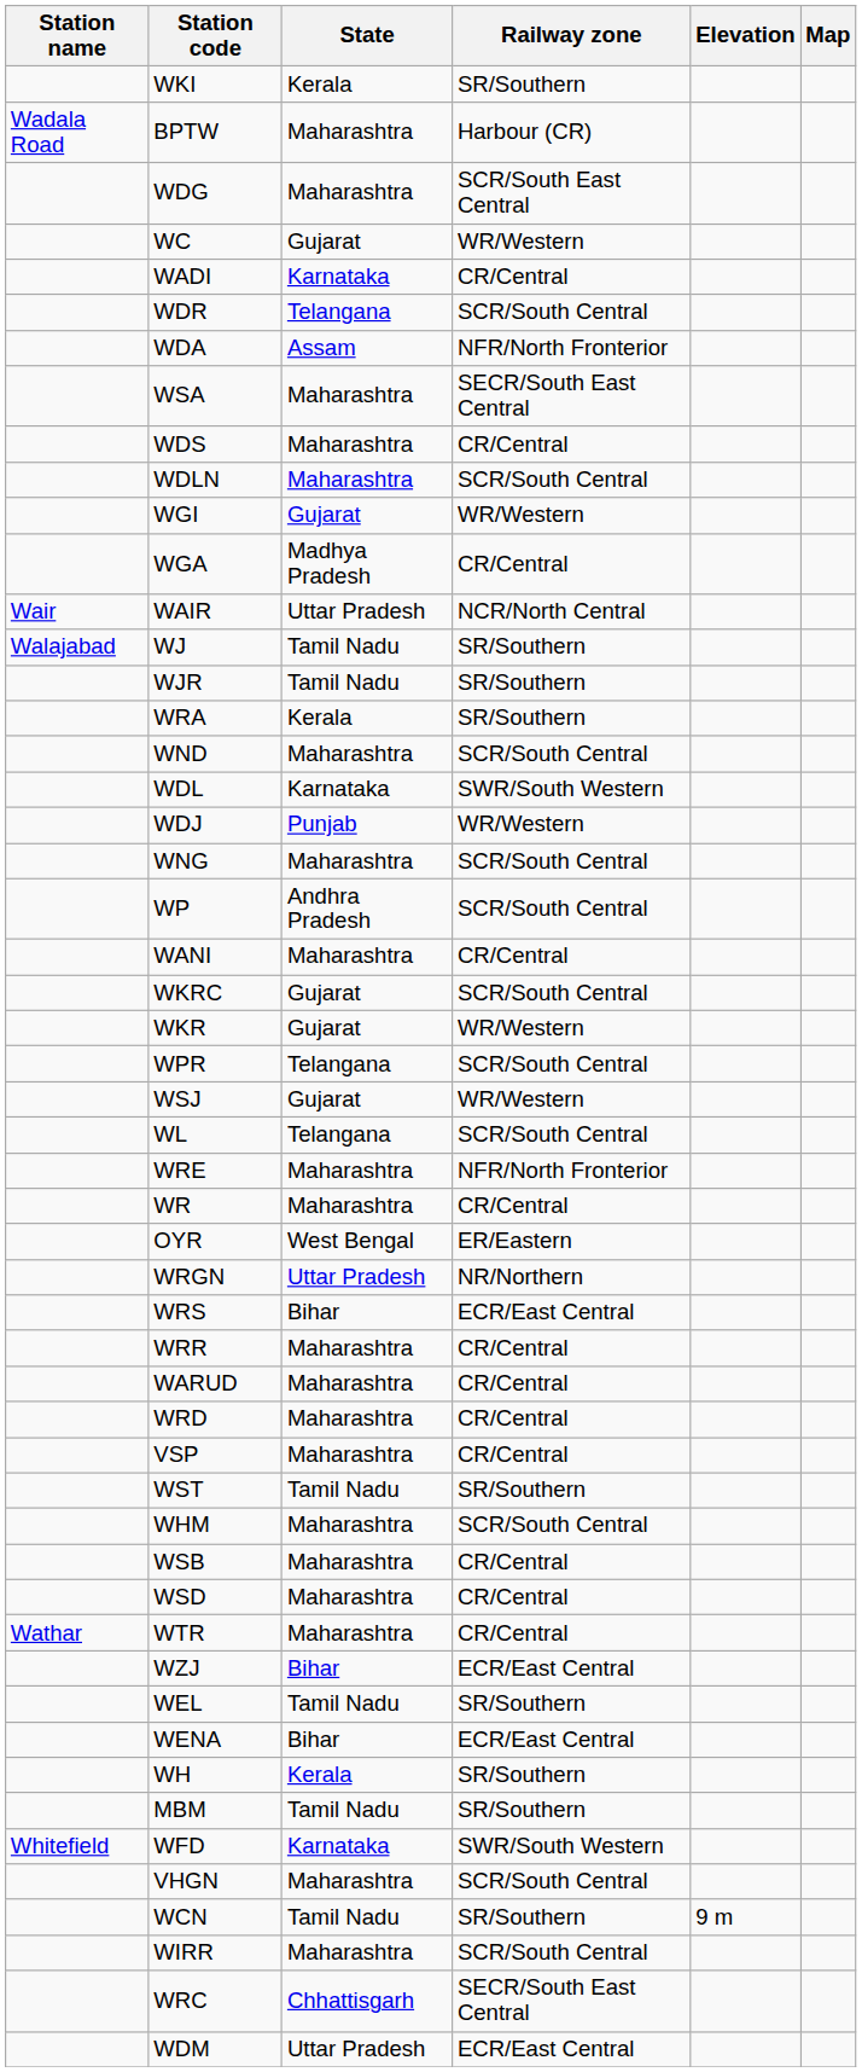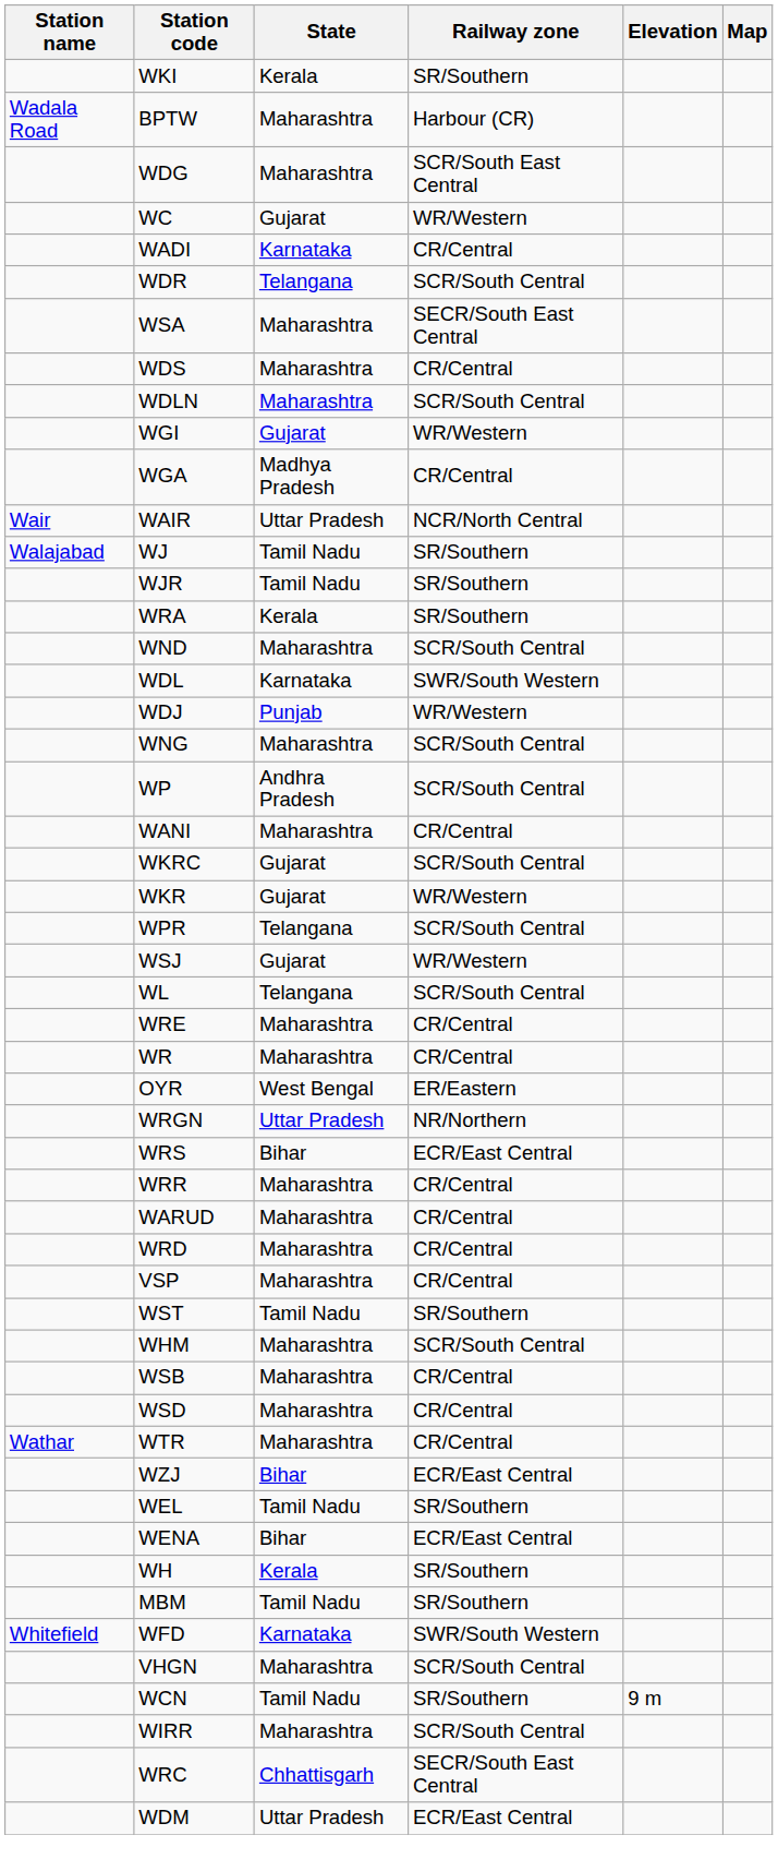- row: WDA | Assam | NFR/North Fronterior
WRE | Railway zone: NFR/North Fronterior -> CR/Central
